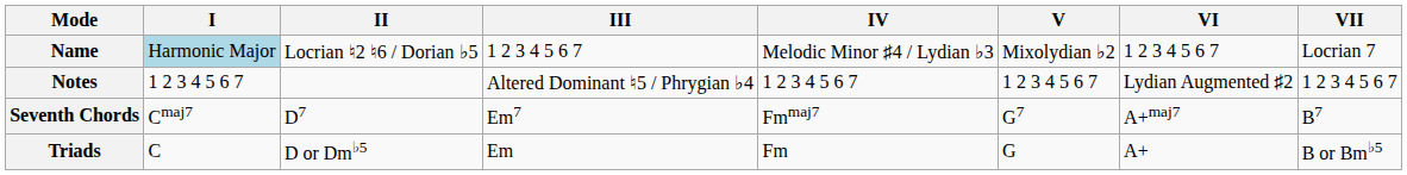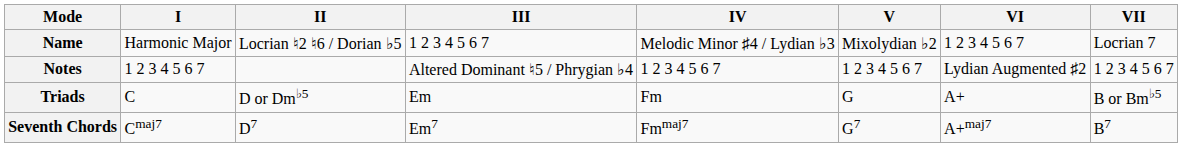Name | I: lightblue background -> no background
rows swapped: Triads <-> Seventh Chords
